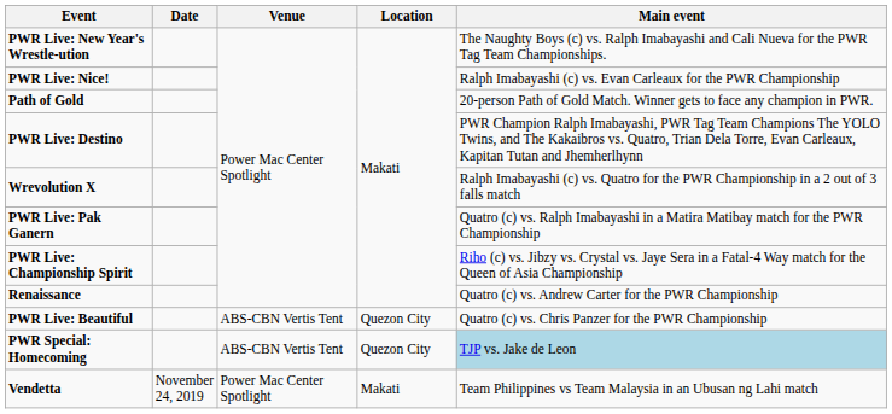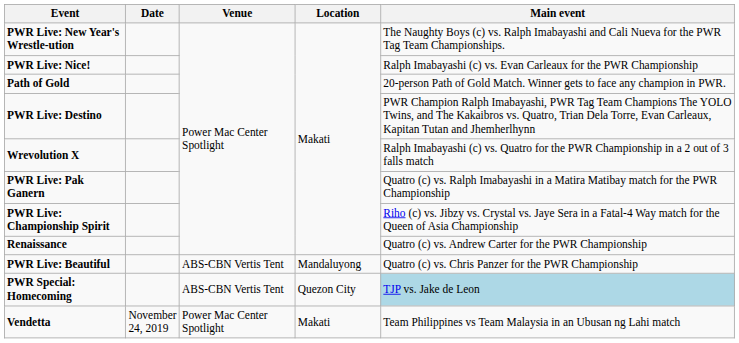PWR Live: Beautiful | Location: Quezon City -> Mandaluyong
